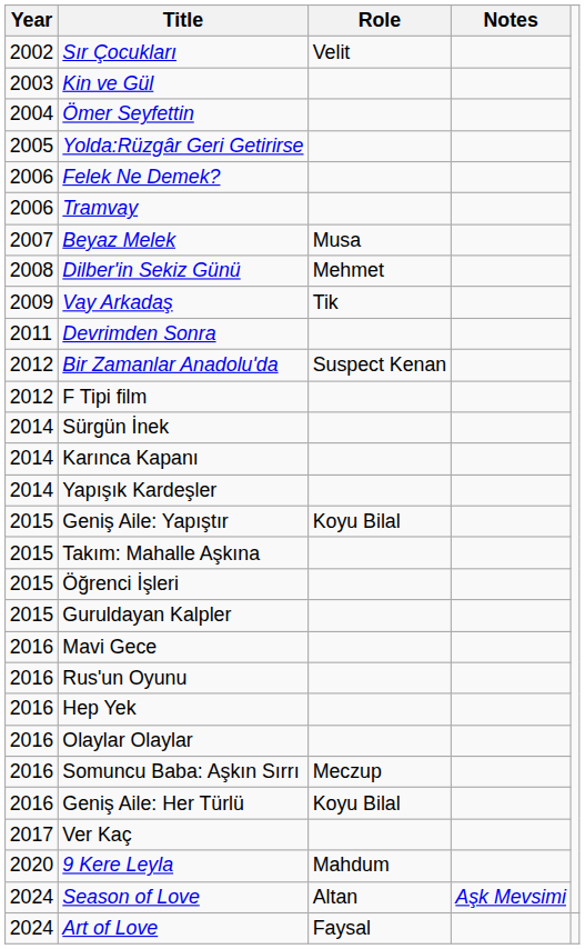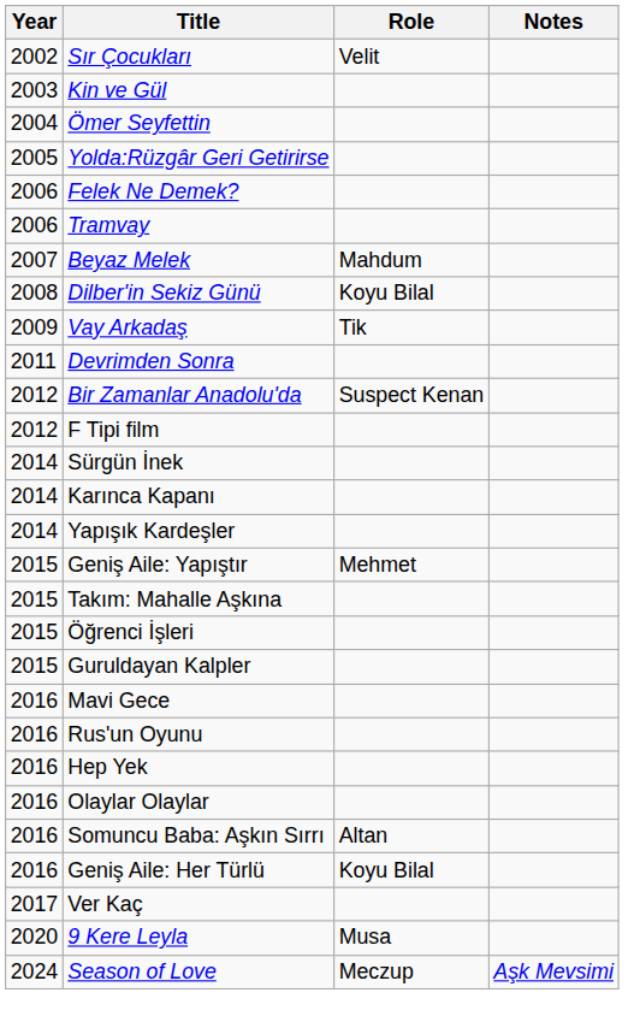Beyaz Melek | Role: Musa -> Mahdum
Dilber'in Sekiz Günü | Role: Mehmet -> Koyu Bilal
Geniş Aile: Yapıştır | Role: Koyu Bilal -> Mehmet
Somuncu Baba: Aşkın Sırrı | Role: Meczup -> Altan
9 Kere Leyla | Role: Mahdum -> Musa
Season of Love | Role: Altan -> Meczup
- row: 2024 | Art of Love | Faysal
